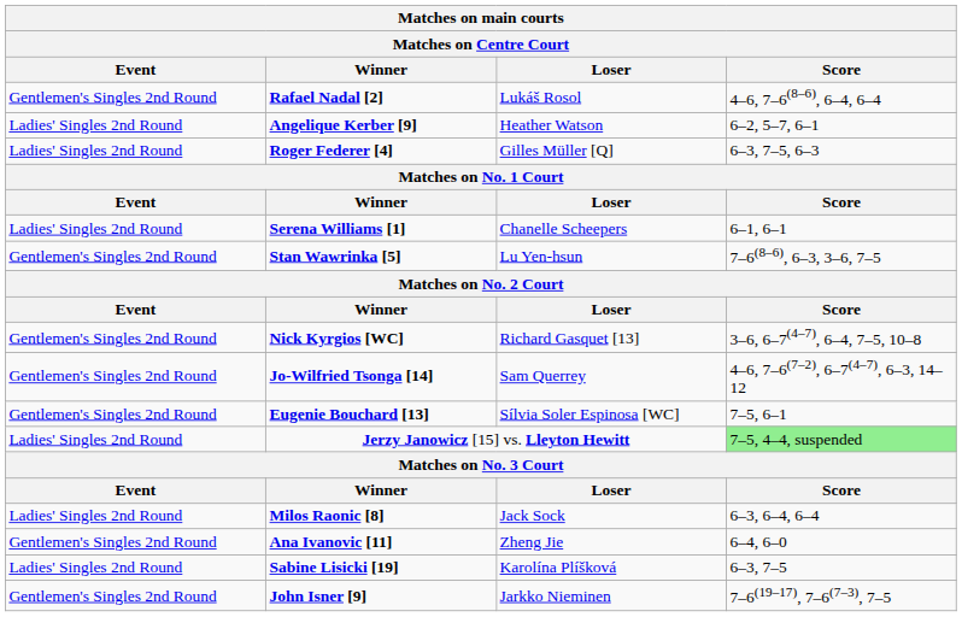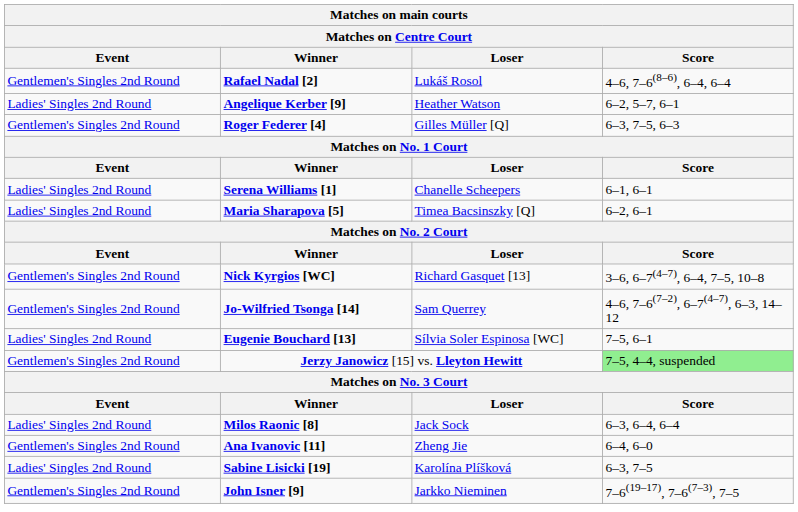Roger Federer [4] | Event: Ladies' Singles 2nd Round -> Gentlemen's Singles 2nd Round
- row: Gentlemen's Singles 2nd Round | Stan Wawrinka [5] | Lu Yen-hsun | 7–6(8–6), 6–3, 3–6, 7–5
+ row: Ladies' Singles 2nd Round | Maria Sharapova [5] | Timea Bacsinszky [Q] | 6–2, 6–1
Eugenie Bouchard [13] | Event: Gentlemen's Singles 2nd Round -> Ladies' Singles 2nd Round
Jerzy Janowicz [15] vs. Lleyton Hewitt | Event: Ladies' Singles 2nd Round -> Gentlemen's Singles 2nd Round
